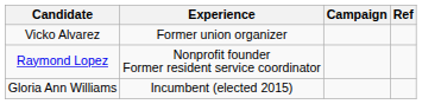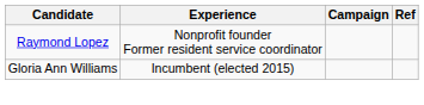- row: Vicko Alvarez | Former union organizer
